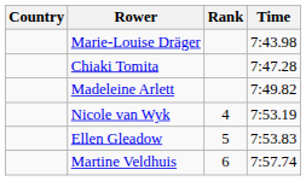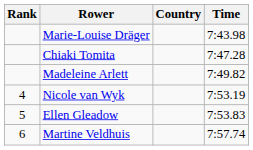columns swapped: Rank <-> Country
